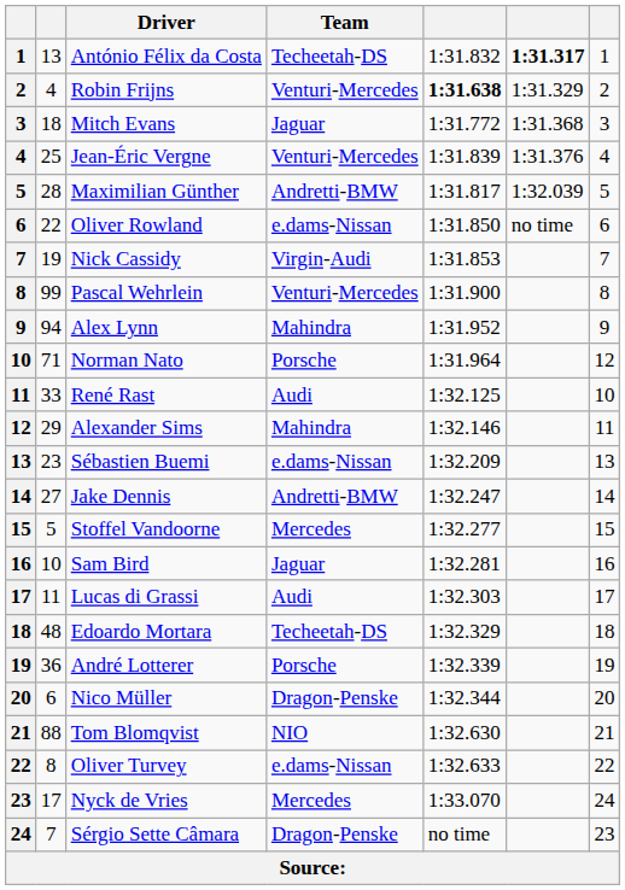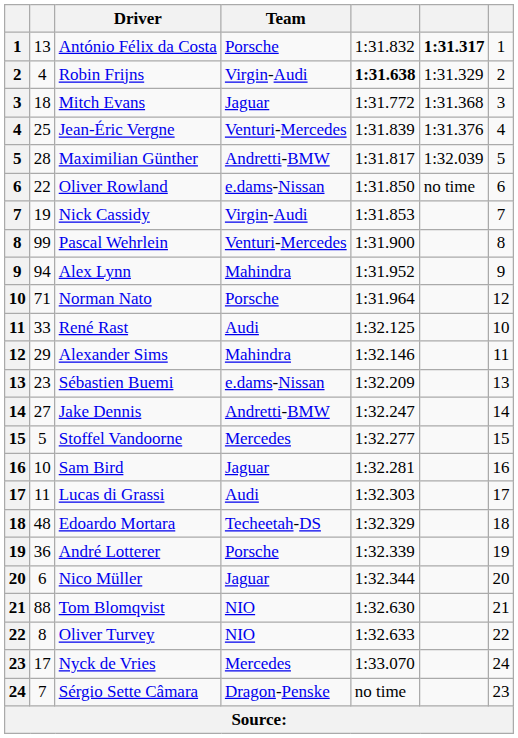António Félix da Costa | Team: Techeetah-DS -> Porsche
Robin Frijns | Team: Venturi-Mercedes -> Virgin-Audi
Nico Müller | Team: Dragon-Penske -> Jaguar
Oliver Turvey | Team: e.dams-Nissan -> NIO
